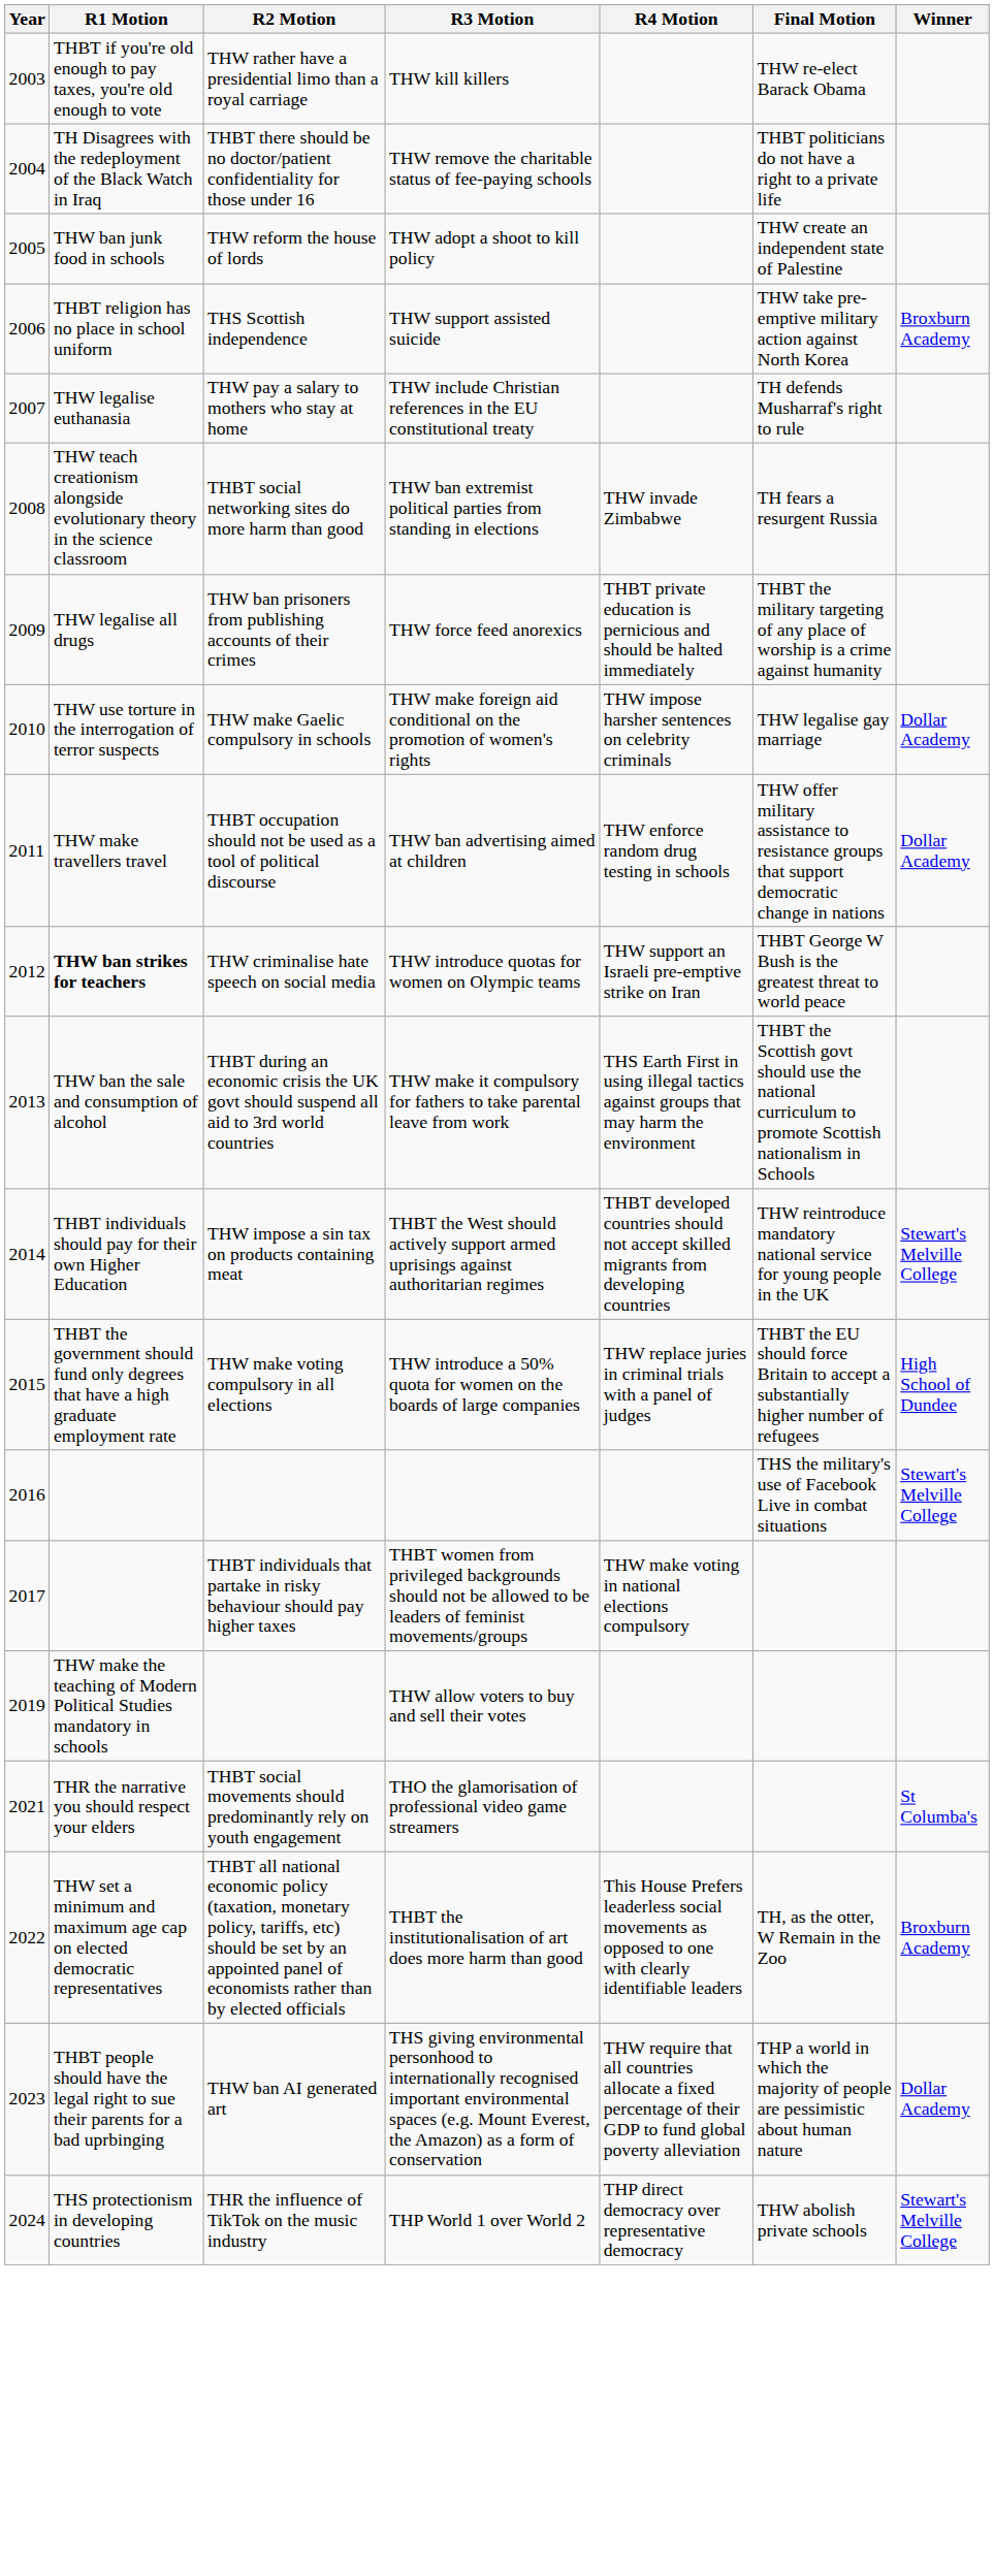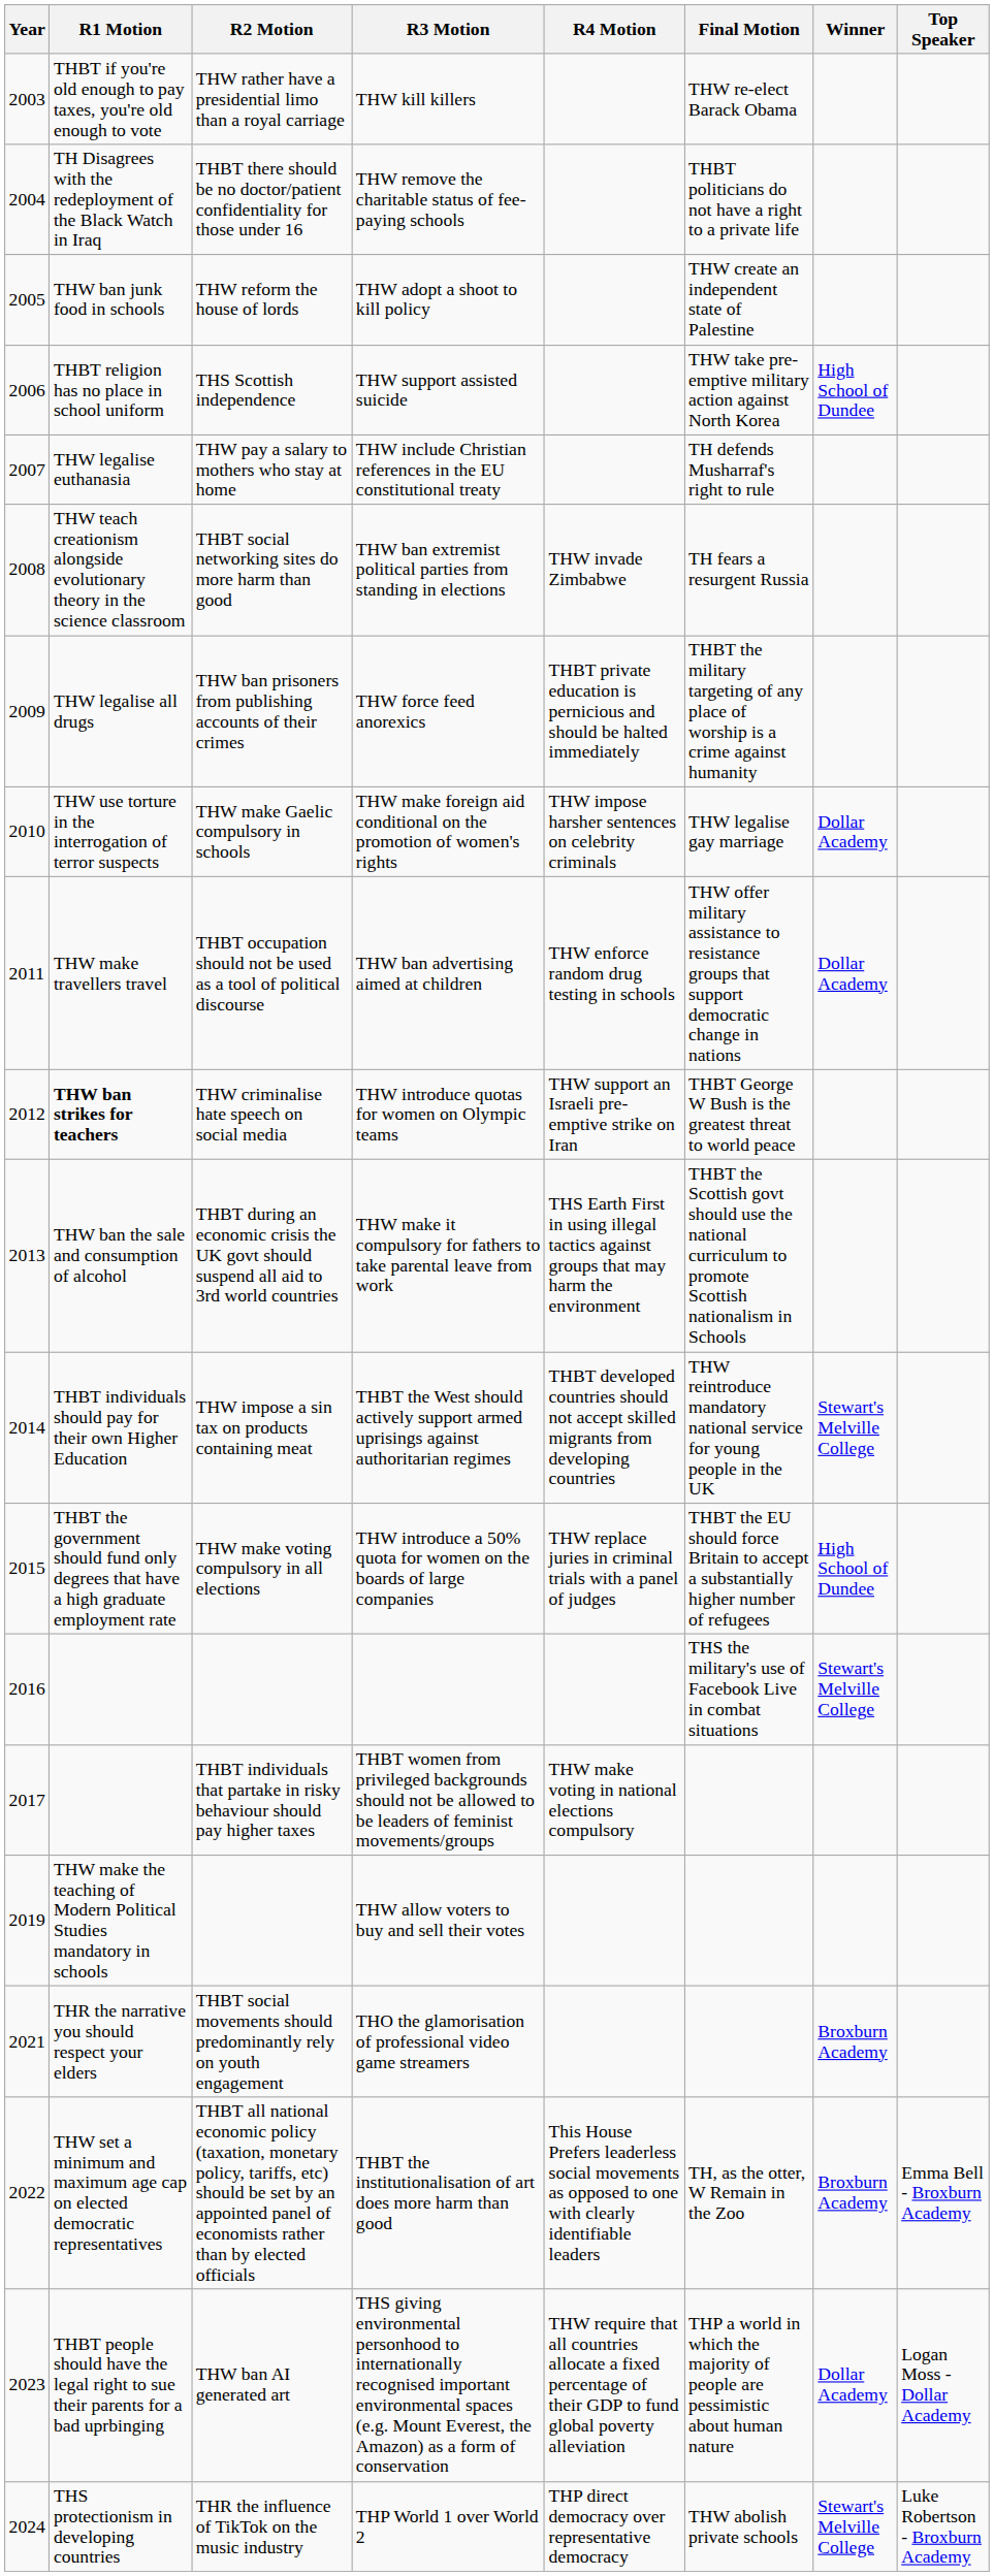+ column: Top Speaker | Emma Bell - Broxburn Academy | Logan Moss - Dollar Academy | Luke Robertson - Broxburn Academy
THW support assisted suicide | Winner: Broxburn Academy -> High School of Dundee
THO the glamorisation of professional video game streamers | Winner: St Columba's -> Broxburn Academy
